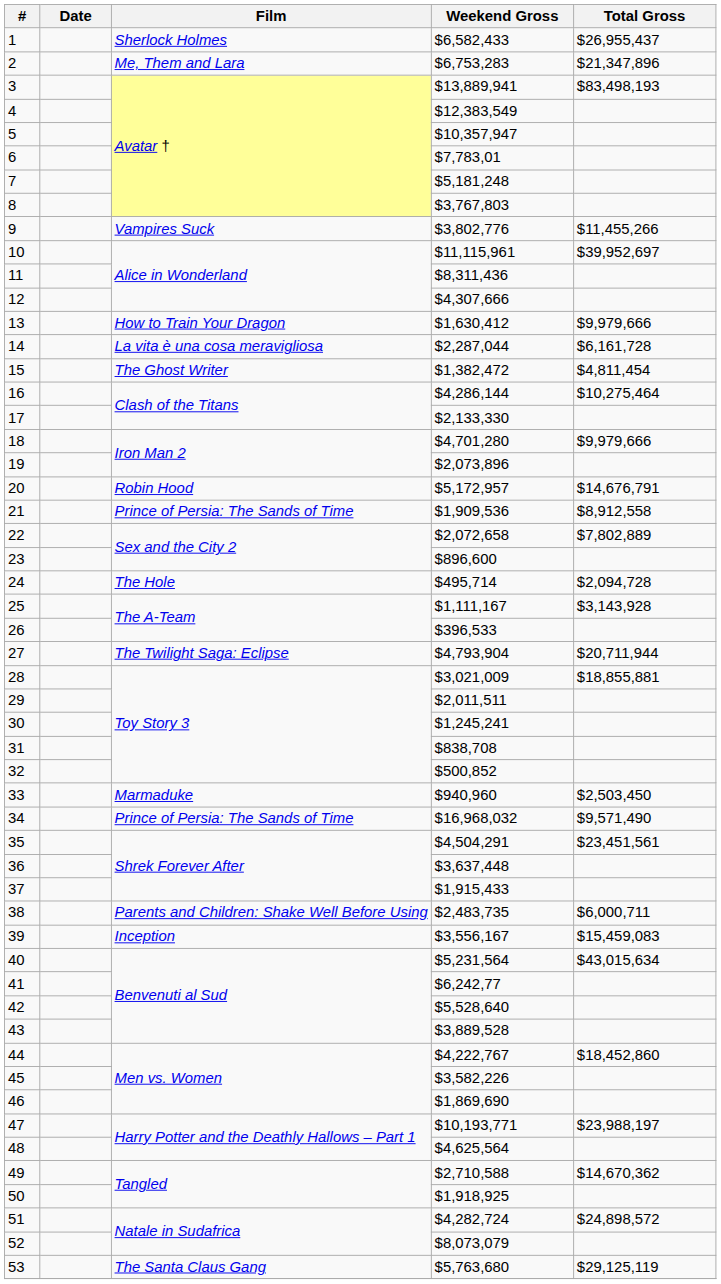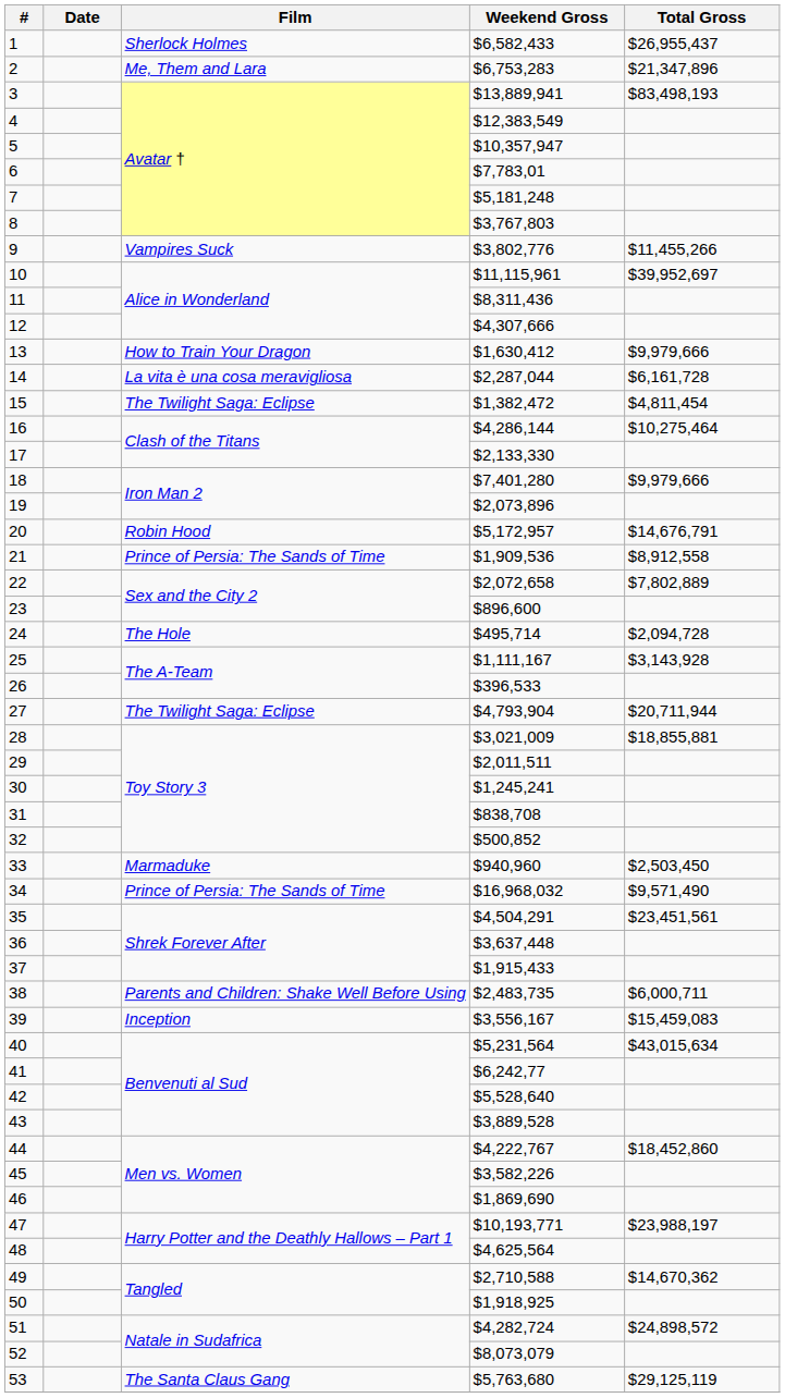15 | Film: The Ghost Writer -> The Twilight Saga: Eclipse
18 | Weekend Gross: $4,701,280 -> $7,401,280
